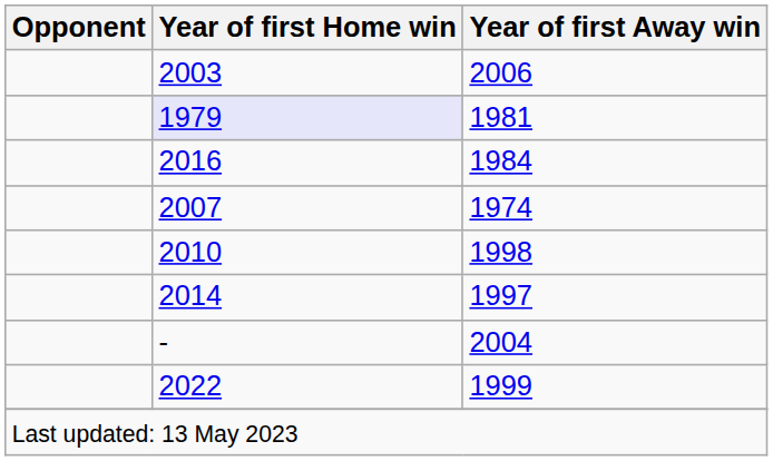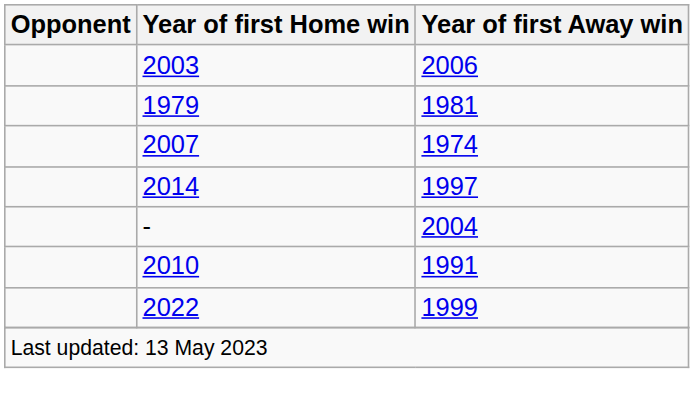1981 | Year of first Home win: lavender background -> no background
- row: 2016 | 1984
- row: 2010 | 1998
+ row: 2010 | 1991
